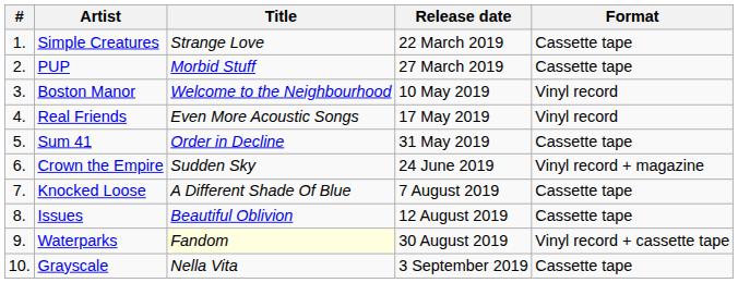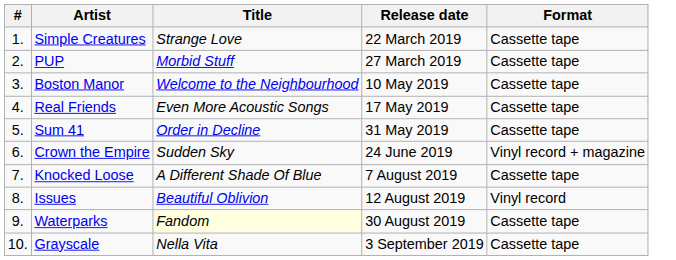Boston Manor | Format: Vinyl record -> Cassette tape
Real Friends | Format: Vinyl record -> Cassette tape
Issues | Format: Cassette tape -> Vinyl record
Waterparks | Format: Vinyl record + cassette tape -> Cassette tape
